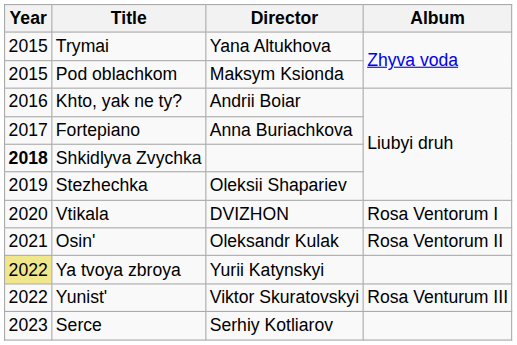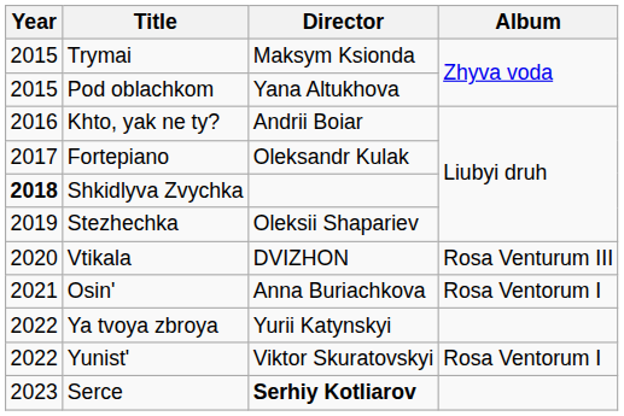Trymai | Director: Yana Altukhova -> Maksym Ksionda
Pod oblachkom | Director: Maksym Ksionda -> Yana Altukhova
Fortepiano | Director: Anna Buriachkova -> Oleksandr Kulak
Vtikala | Album: Rosa Ventorum I -> Rosa Venturum III
Osin' | Director: Oleksandr Kulak -> Anna Buriachkova
Osin' | Album: Rosa Ventorum II -> Rosa Ventorum I
Ya tvoya zbroya | Year: khaki background -> no background
Yunist' | Album: Rosa Venturum III -> Rosa Ventorum I
Serce | Director: normal -> bold
